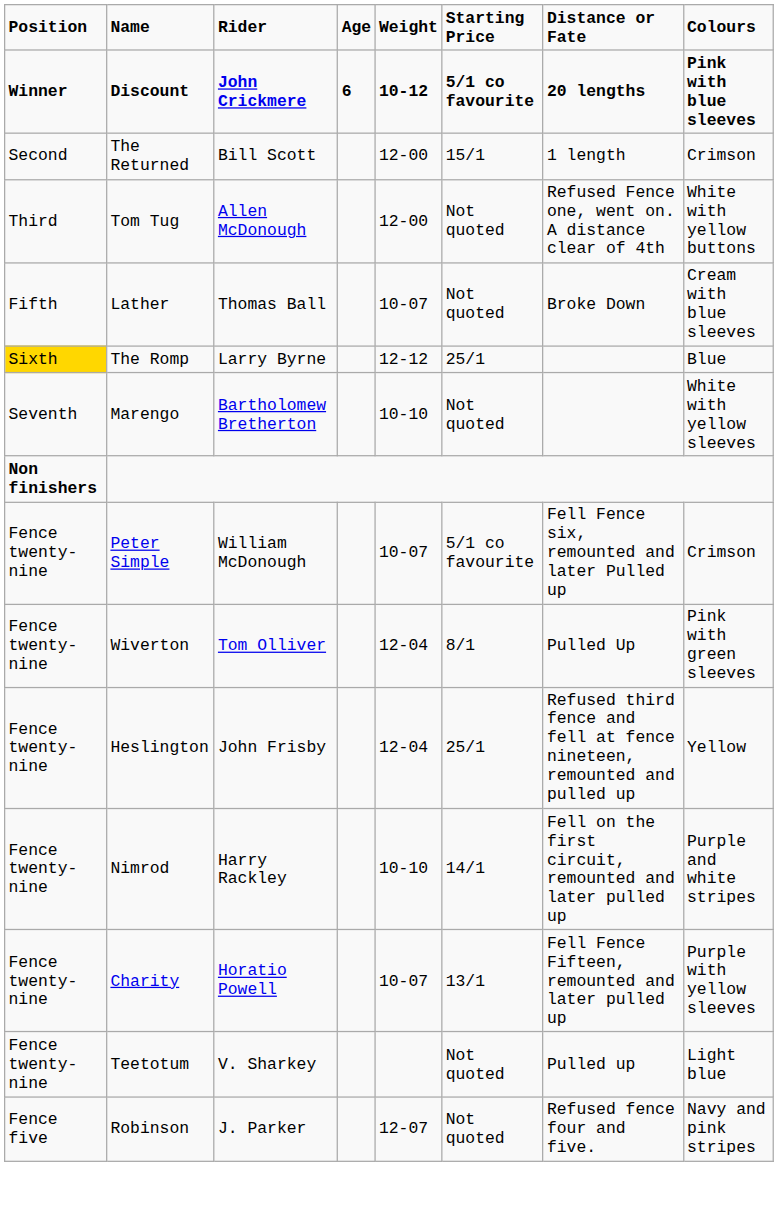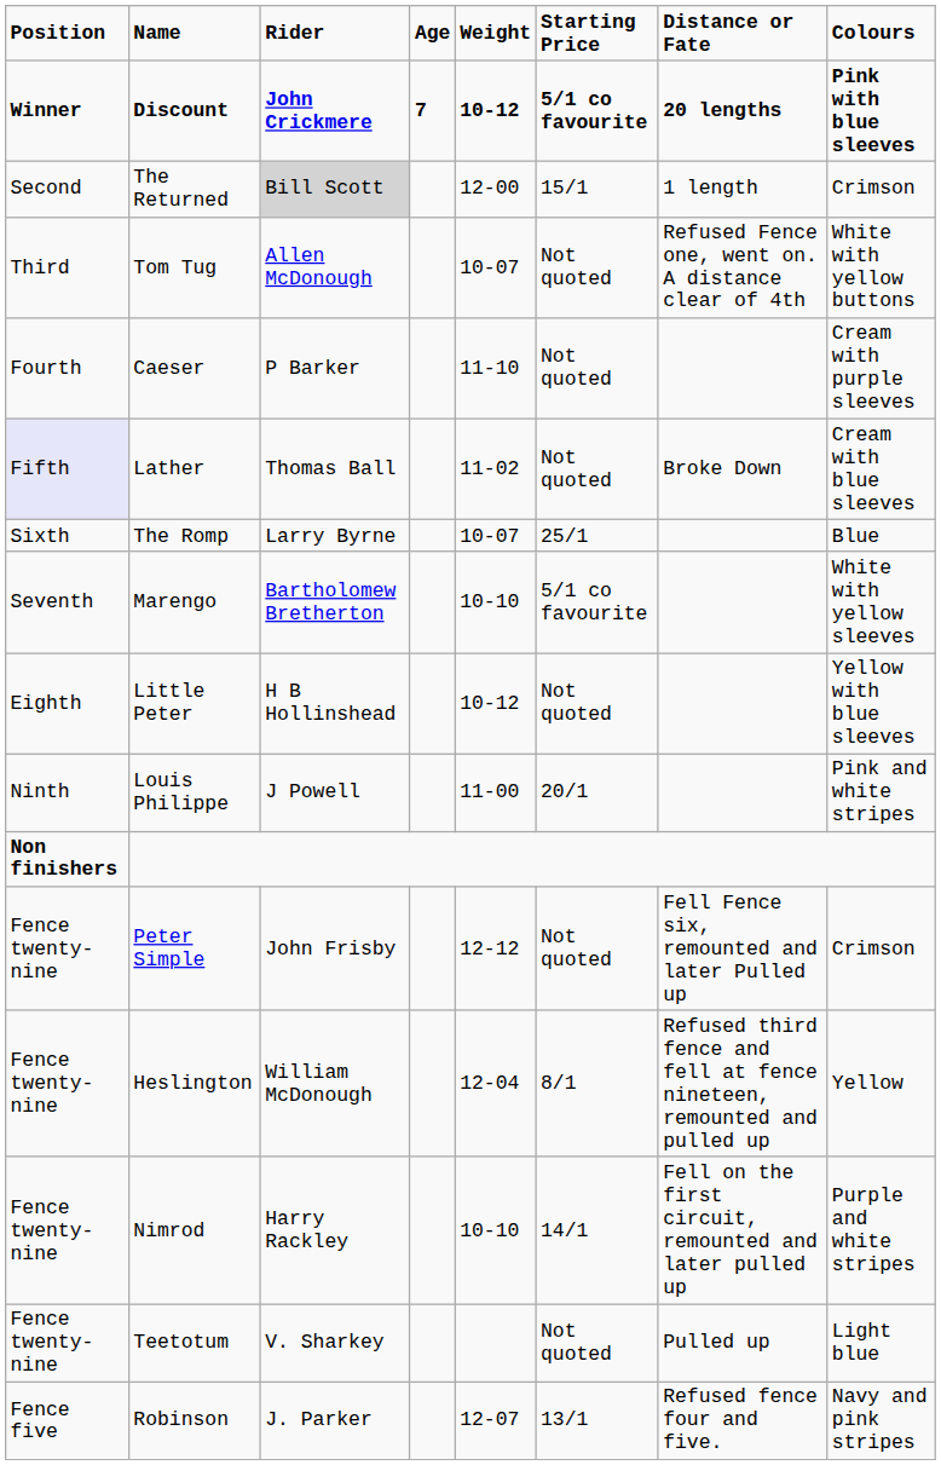Discount | Age: 6 -> 7
The Returned | Rider: no background -> lightgrey background
Tom Tug | Weight: 12-00 -> 10-07
+ row: Fourth | Caeser | P Barker | 11-10 | Not quoted | Cream with purple sleeves
Lather | Position: no background -> lavender background
Lather | Weight: 10-07 -> 11-02
The Romp | Position: gold background -> no background
The Romp | Weight: 12-12 -> 10-07
Marengo | Starting Price: Not quoted -> 5/1 co favourite
+ row: Eighth | Little Peter | H B Hollinshead | 10-12 | Not quoted | Yellow with blue sleeves
+ row: Ninth | Louis Philippe | J Powell | 11-00 | 20/1 | Pink and white stripes
Peter Simple | Rider: William McDonough -> John Frisby
Peter Simple | Weight: 10-07 -> 12-12
Peter Simple | Starting Price: 5/1 co favourite -> Not quoted
- row: Fence twenty-nine | Wiverton | Tom Olliver | 12-04 | 8/1 | Pulled Up | Pink with green sleeves
Heslington | Rider: John Frisby -> William McDonough
Heslington | Starting Price: 25/1 -> 8/1
- row: Fence twenty-nine | Charity | Horatio Powell | 10-07 | 13/1 | Fell Fence Fifteen, remounted and later pulled up | Purple with yellow sleeves
Robinson | Starting Price: Not quoted -> 13/1
